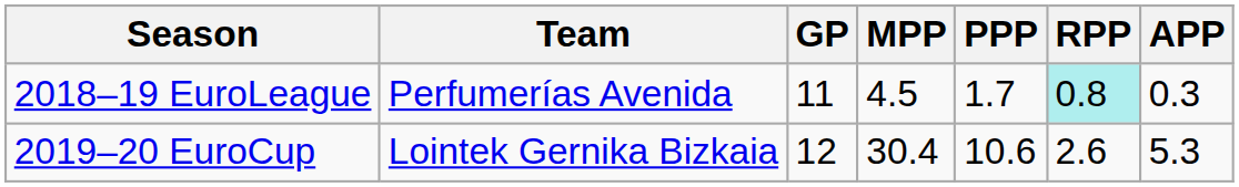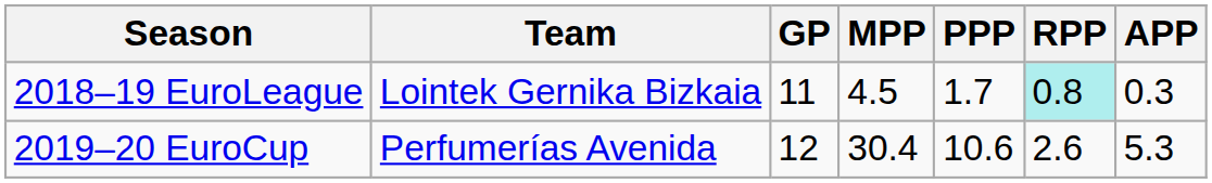2018–19 EuroLeague | Team: Perfumerías Avenida -> Lointek Gernika Bizkaia
2019–20 EuroCup | Team: Lointek Gernika Bizkaia -> Perfumerías Avenida
